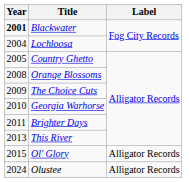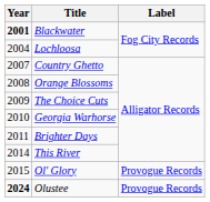Country Ghetto | Year: 2005 -> 2007
This River | Year: 2013 -> 2014
Ol' Glory | Label: Alligator Records -> Provogue Records
Olustee | Year: normal -> bold
Olustee | Label: Alligator Records -> Provogue Records
